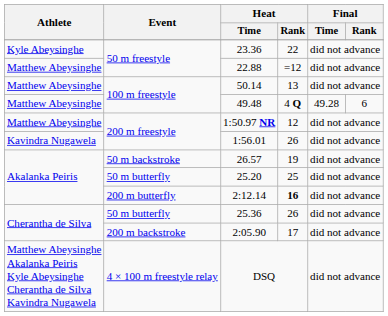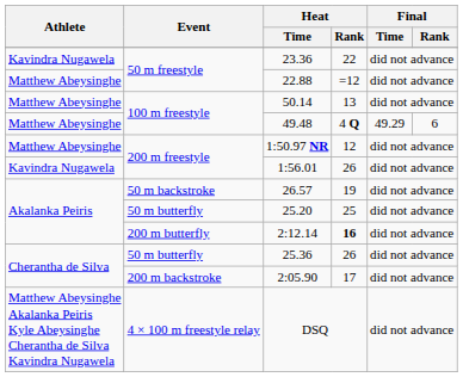23.36 | Athlete: Kyle Abeysinghe -> Kavindra Nugawela
49.48 | Final / Time: 49.28 -> 49.29
